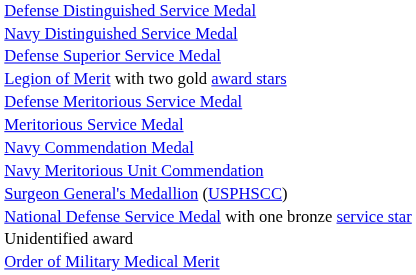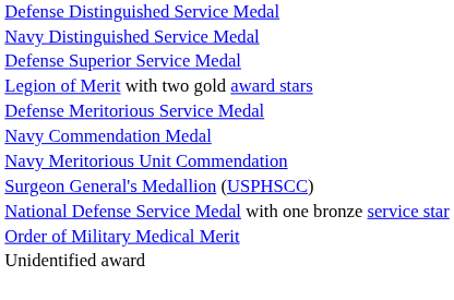- row: Meritorious Service Medal
rows swapped: Unidentified award <-> Order of Military Medical Merit
